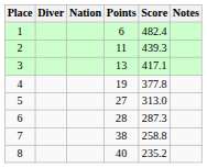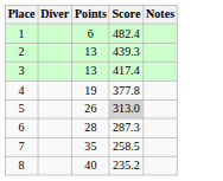- column: Nation
2 | Points: 11 -> 13
3 | Score: 417.1 -> 417.4
5 | Points: 27 -> 26
5 | Score: no background -> lightgrey background
7 | Points: 38 -> 35
7 | Score: 258.8 -> 258.5
